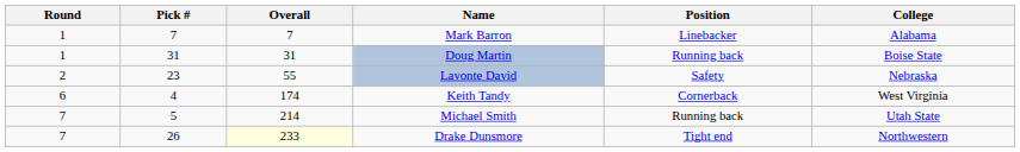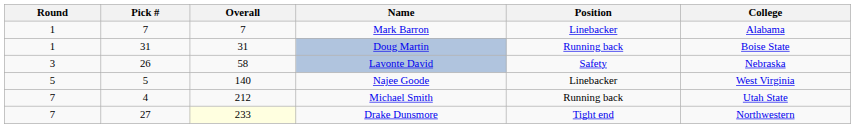Lavonte David | Round: 2 -> 3
Lavonte David | Pick #: 23 -> 26
Lavonte David | Overall: 55 -> 58
+ row: 5 | 5 | 140 | Najee Goode | Linebacker | West Virginia
- row: 6 | 4 | 174 | Keith Tandy | Cornerback | West Virginia
Michael Smith | Pick #: 5 -> 4
Michael Smith | Overall: 214 -> 212
Drake Dunsmore | Pick #: 26 -> 27
